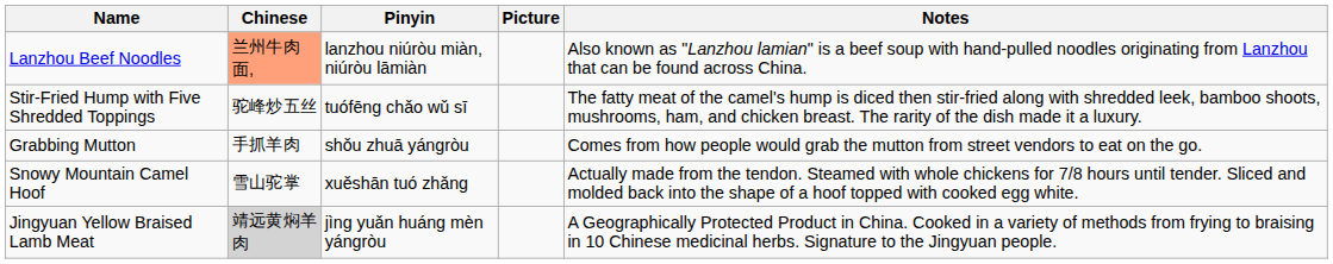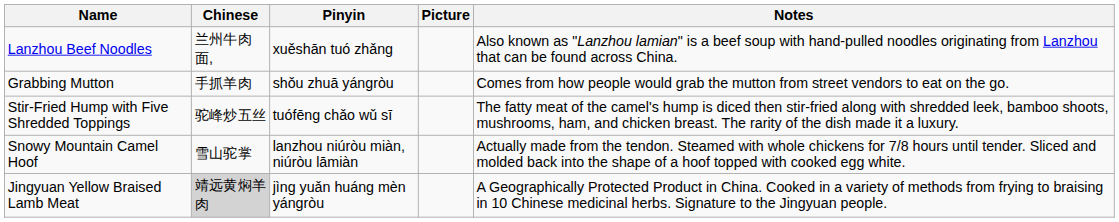Lanzhou Beef Noodles | Chinese: lightsalmon background -> no background
Lanzhou Beef Noodles | Pinyin: lanzhou niúròu miàn, niúròu lāmiàn -> xuěshān tuó zhǎng
rows swapped: Grabbing Mutton <-> Stir-Fried Hump with Five Shredded Toppings
Snowy Mountain Camel Hoof | Pinyin: xuěshān tuó zhǎng -> lanzhou niúròu miàn, niúròu lāmiàn
